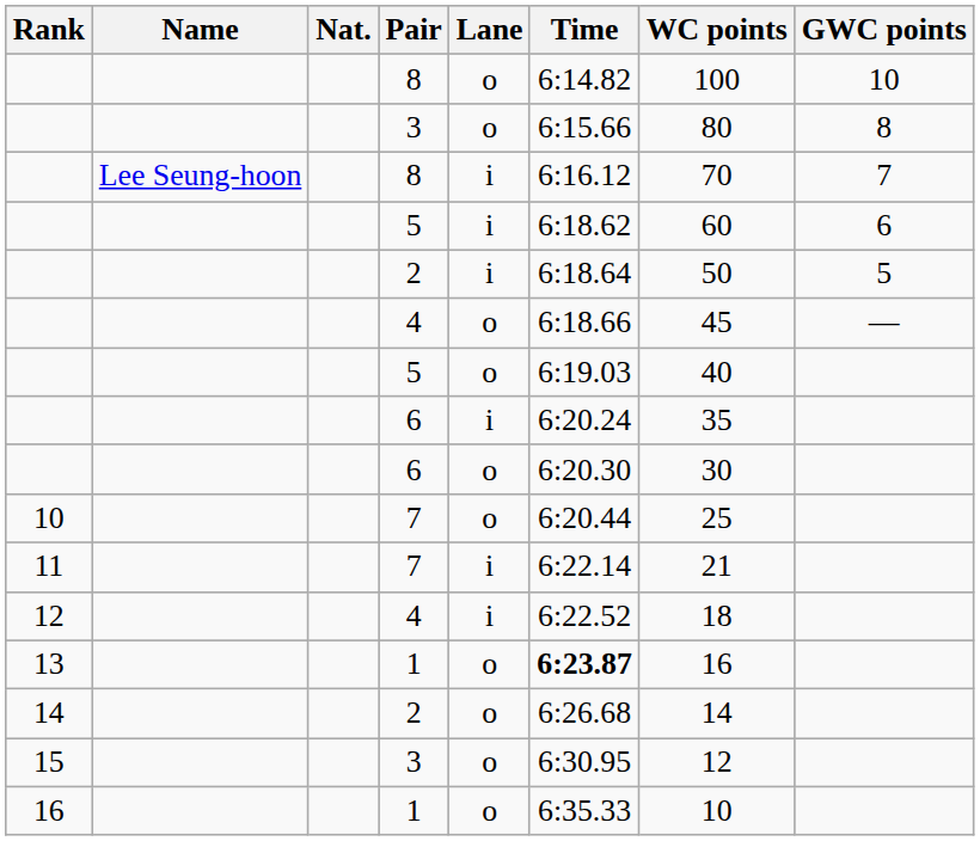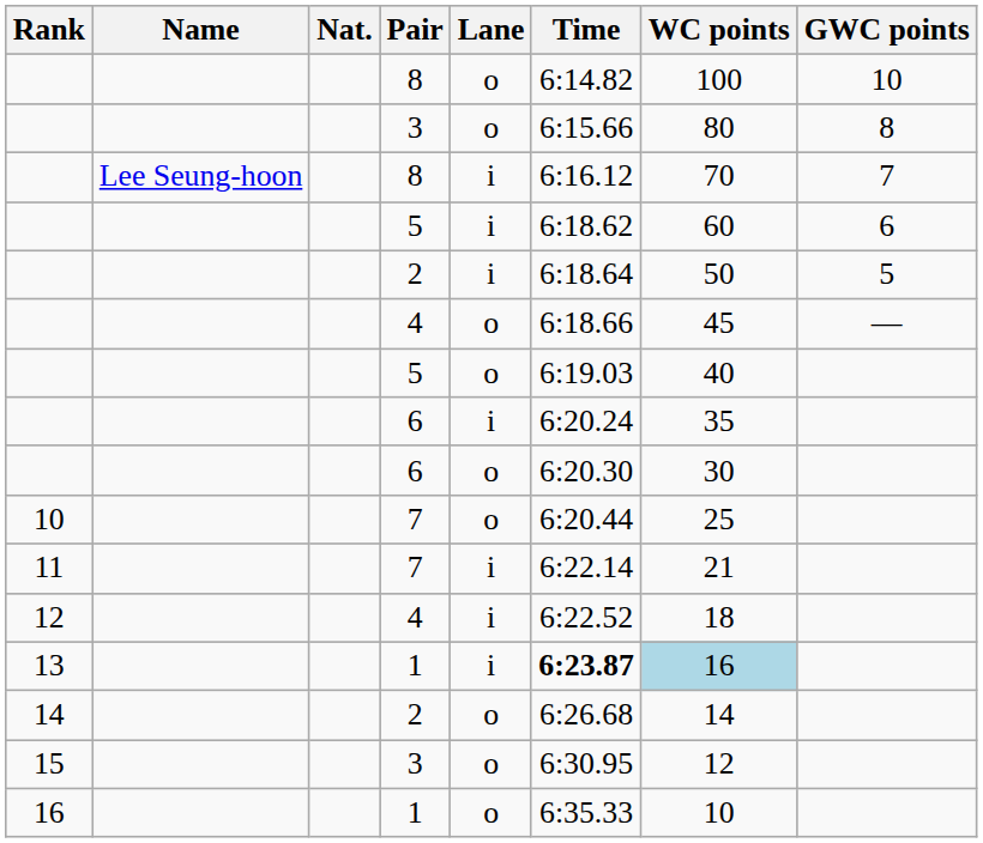13 | Lane: o -> i
13 | WC points: no background -> lightblue background
